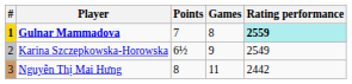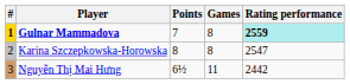Karina Szczepkowska-Horowska | Points: 6½ -> 8
Karina Szczepkowska-Horowska | Games: 9 -> 8
Karina Szczepkowska-Horowska | Rating performance: 2549 -> 2547
Nguyễn Thị Mai Hưng | Points: 8 -> 6½
